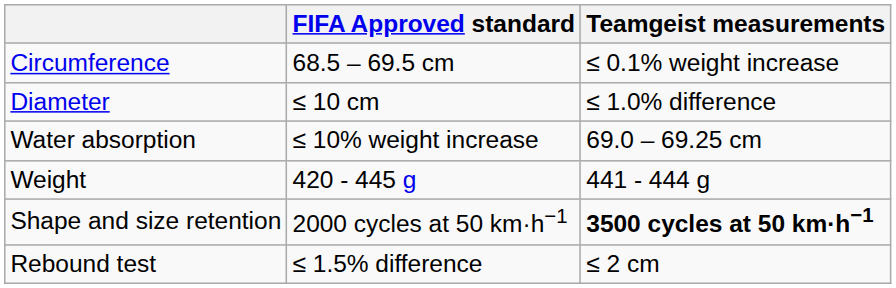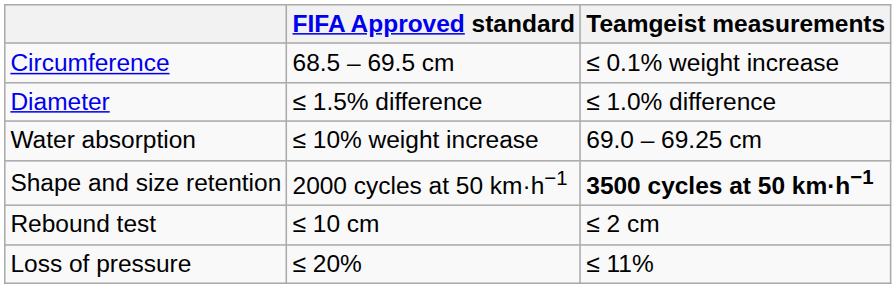Diameter | FIFA Approved standard: ≤ 10 cm -> ≤ 1.5% difference
- row: Weight | 420 - 445 g | 441 - 444 g
Rebound test | FIFA Approved standard: ≤ 1.5% difference -> ≤ 10 cm
+ row: Loss of pressure | ≤ 20% | ≤ 11%
